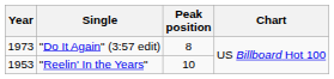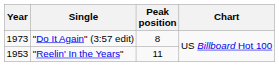"Reelin' In the Years" | Peak position: 10 -> 11
